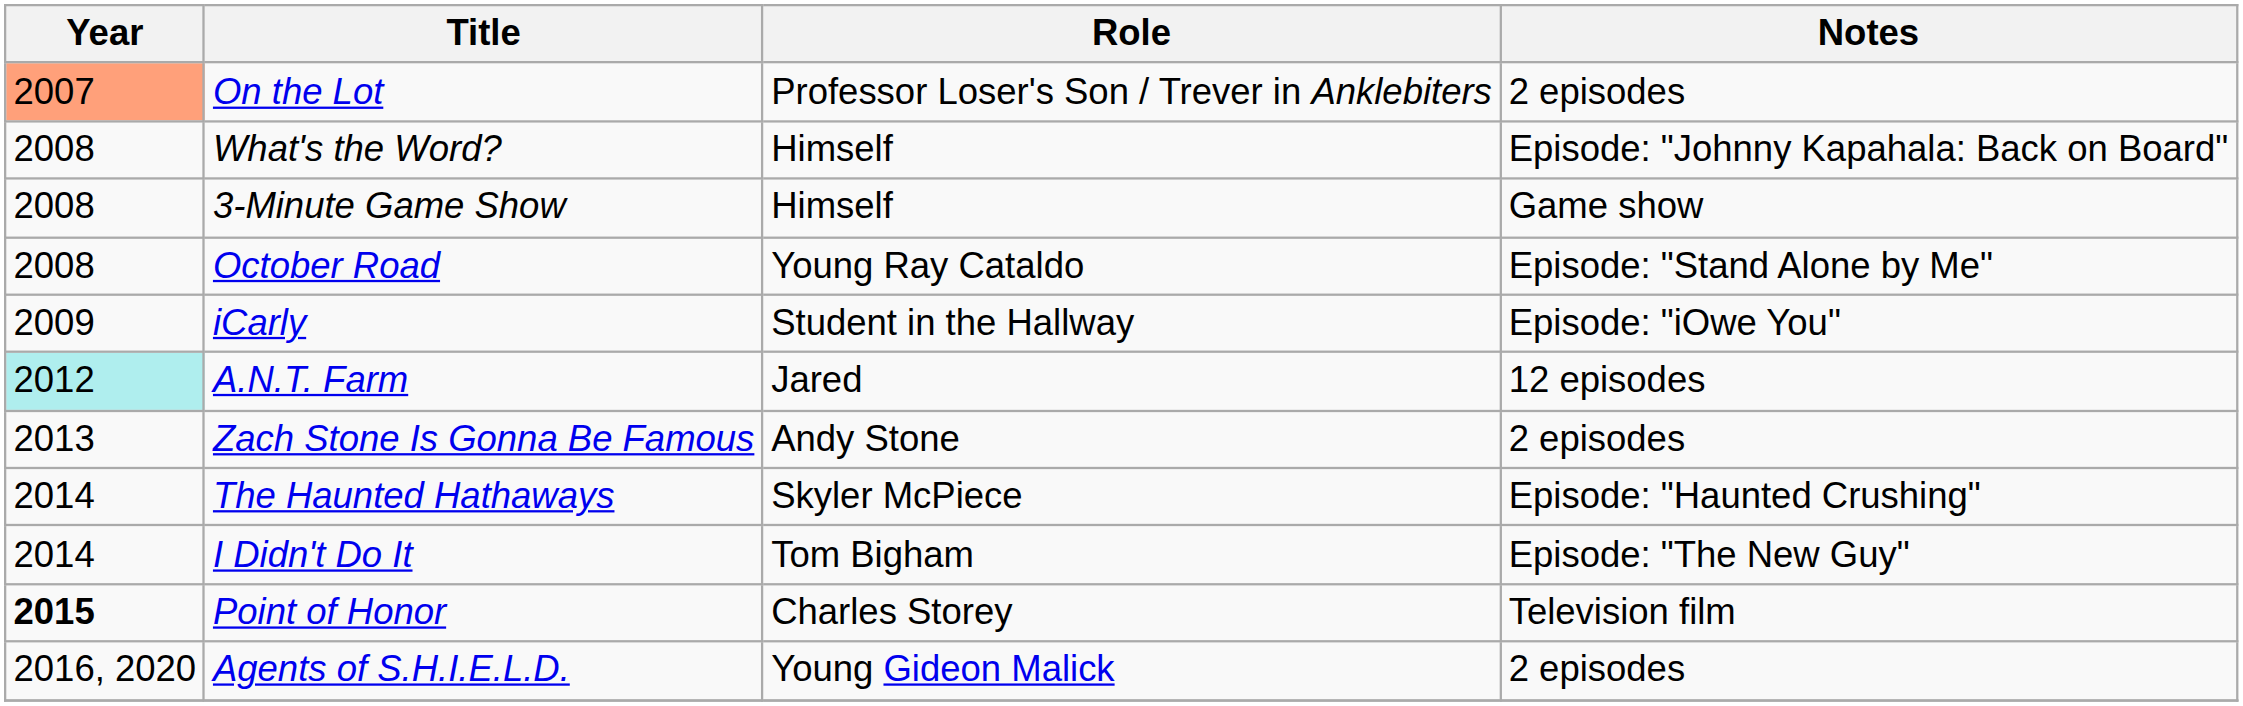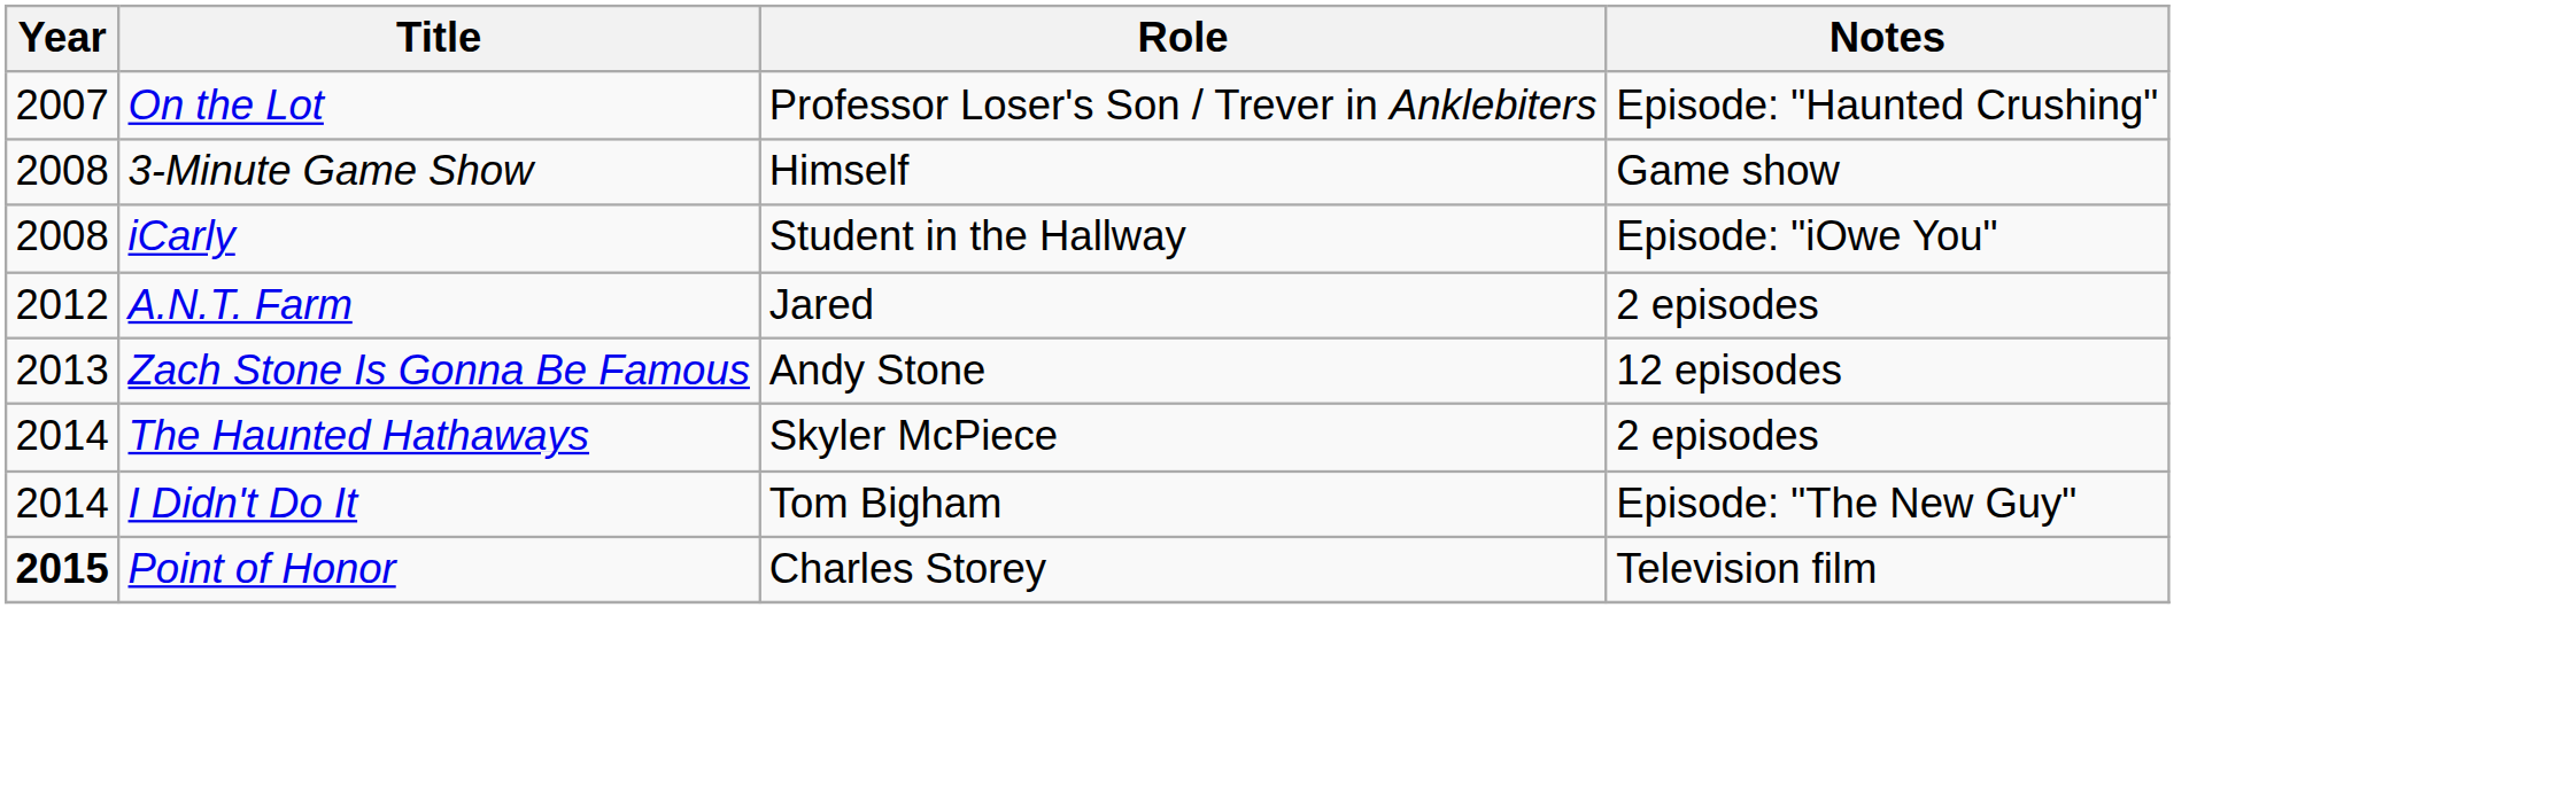On the Lot | Year: lightsalmon background -> no background
On the Lot | Notes: 2 episodes -> Episode: "Haunted Crushing"
- row: 2008 | What's the Word? | Himself | Episode: "Johnny Kapahala: Back on Board"
- row: 2008 | October Road | Young Ray Cataldo | Episode: "Stand Alone by Me"
iCarly | Year: 2009 -> 2008
A.N.T. Farm | Year: paleturquoise background -> no background
A.N.T. Farm | Notes: 12 episodes -> 2 episodes
Zach Stone Is Gonna Be Famous | Notes: 2 episodes -> 12 episodes
The Haunted Hathaways | Notes: Episode: "Haunted Crushing" -> 2 episodes
- row: 2016, 2020 | Agents of S.H.I.E.L.D. | Young Gideon Malick | 2 episodes
